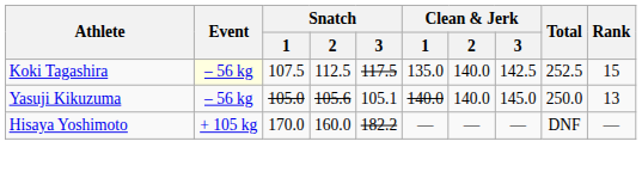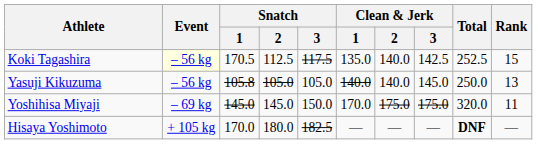Koki Tagashira | Snatch / 1: 107.5 -> 170.5
Yasuji Kikuzuma | Snatch / 1: 105.0 -> 105.8
Yasuji Kikuzuma | Snatch / 2: 105.6 -> 105.0
Yasuji Kikuzuma | Snatch / 3: 105.1 -> 105.0
+ row: Yoshihisa Miyaji | – 69 kg | 145.0 | 145.0 | 150.0 | 170.0 | 175.0 | 175.0 | 320.0 | 11
Hisaya Yoshimoto | Snatch / 2: 160.0 -> 180.0
Hisaya Yoshimoto | Snatch / 3: 182.2 -> 182.5
Hisaya Yoshimoto | Total: normal -> bold
